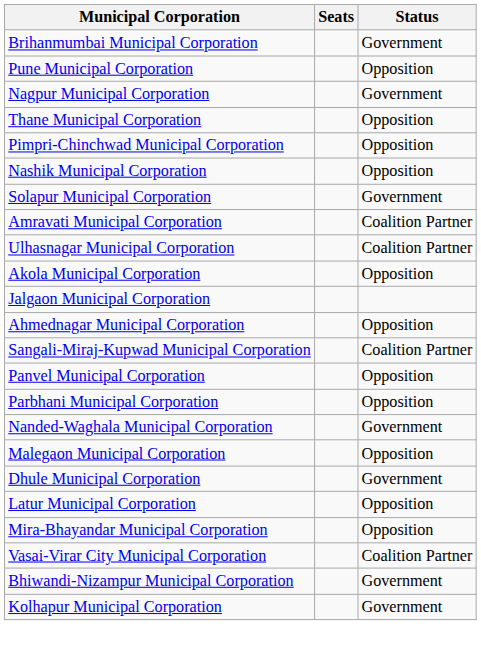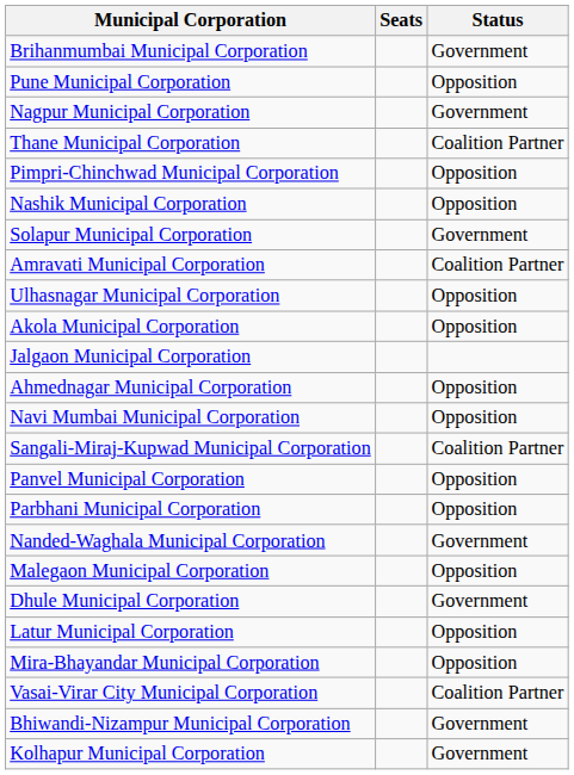Thane Municipal Corporation | Status: Opposition -> Coalition Partner
Ulhasnagar Municipal Corporation | Status: Coalition Partner -> Opposition
+ row: Navi Mumbai Municipal Corporation | Opposition
